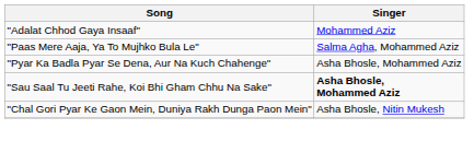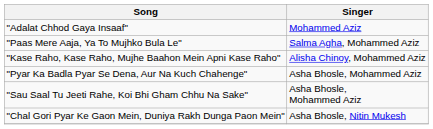+ row: "Kase Raho, Kase Raho, Mujhe Baahon Mein Apni Kase Raho" | Alisha Chinoy, Mohammed Aziz
"Sau Saal Tu Jeeti Rahe, Koi Bhi Gham Chhu Na Sake" | Singer: bold -> normal
